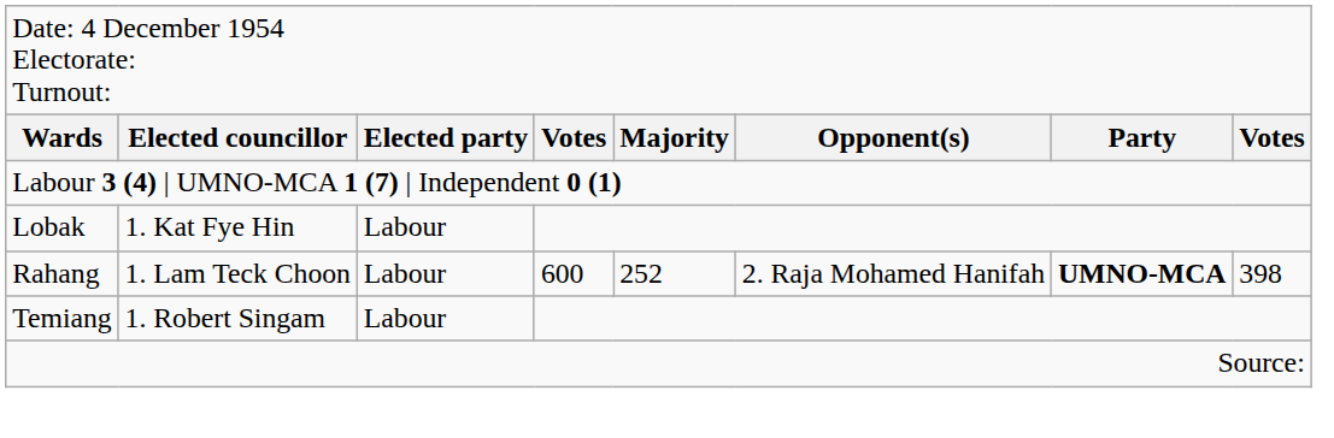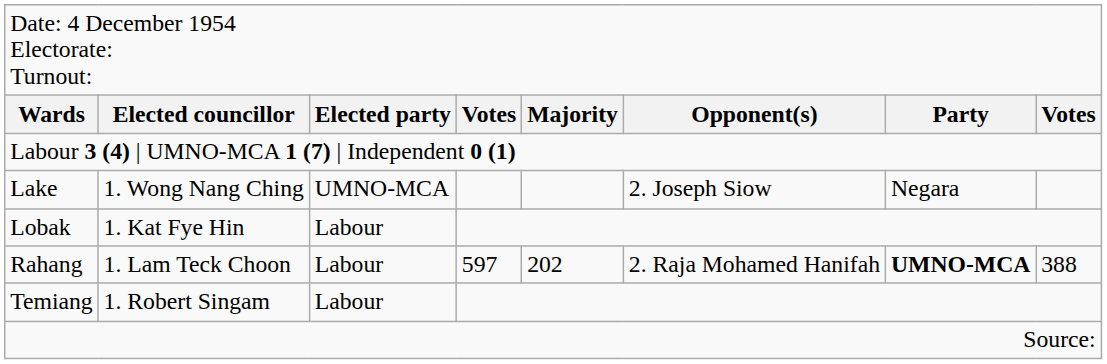+ row: Lake | 1. Wong Nang Ching | UMNO-MCA | 2. Joseph Siow | Negara
Rahang | column 4: 600 -> 597
Rahang | column 5: 252 -> 202
Rahang | column 8: 398 -> 388
